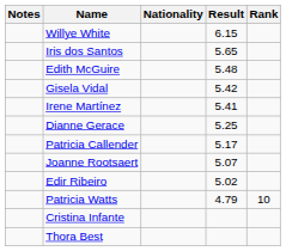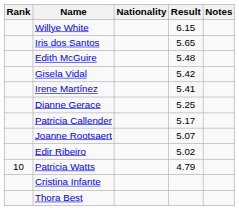columns swapped: Rank <-> Notes
